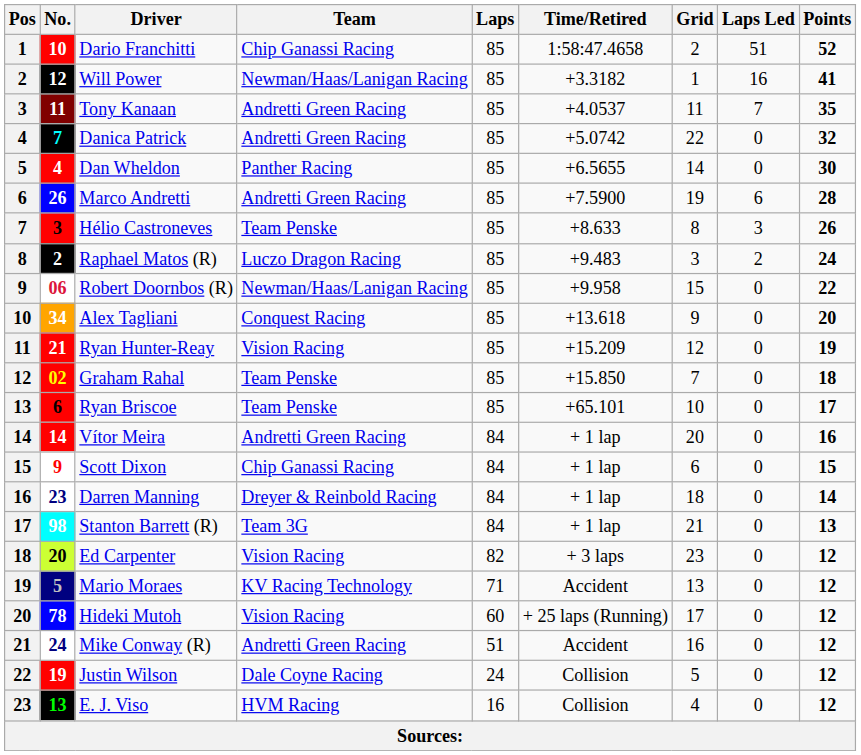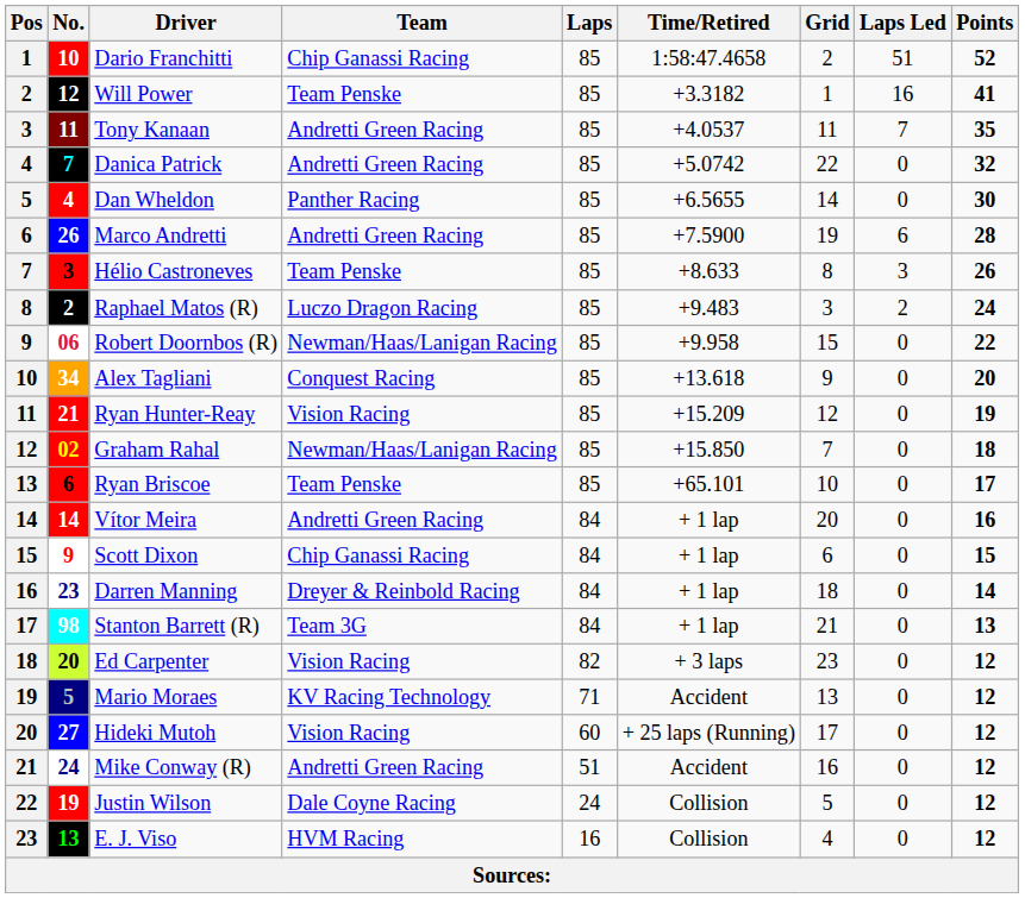Will Power | Team: Newman/Haas/Lanigan Racing -> Team Penske
Graham Rahal | Team: Team Penske -> Newman/Haas/Lanigan Racing
Hideki Mutoh | No.: 78 -> 27
